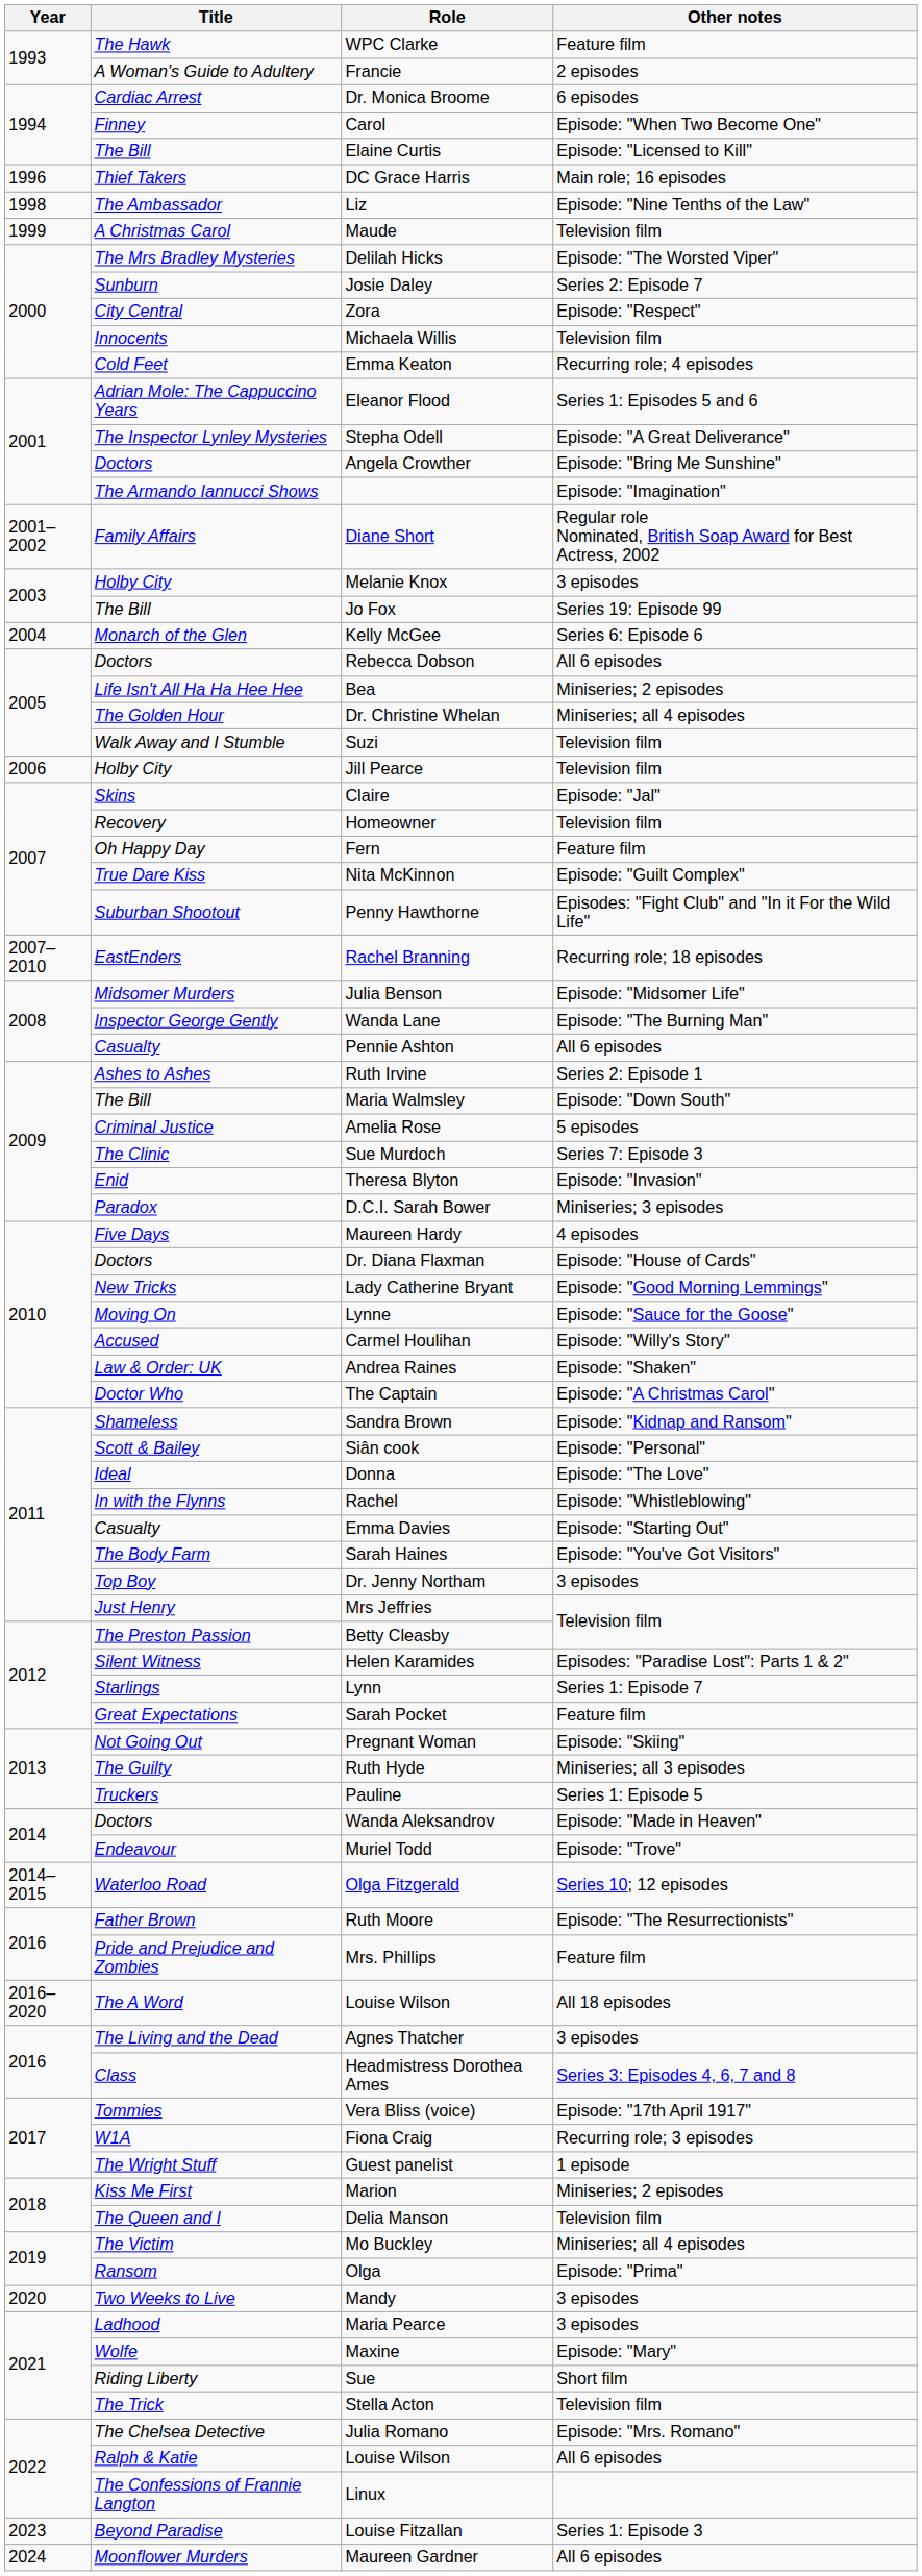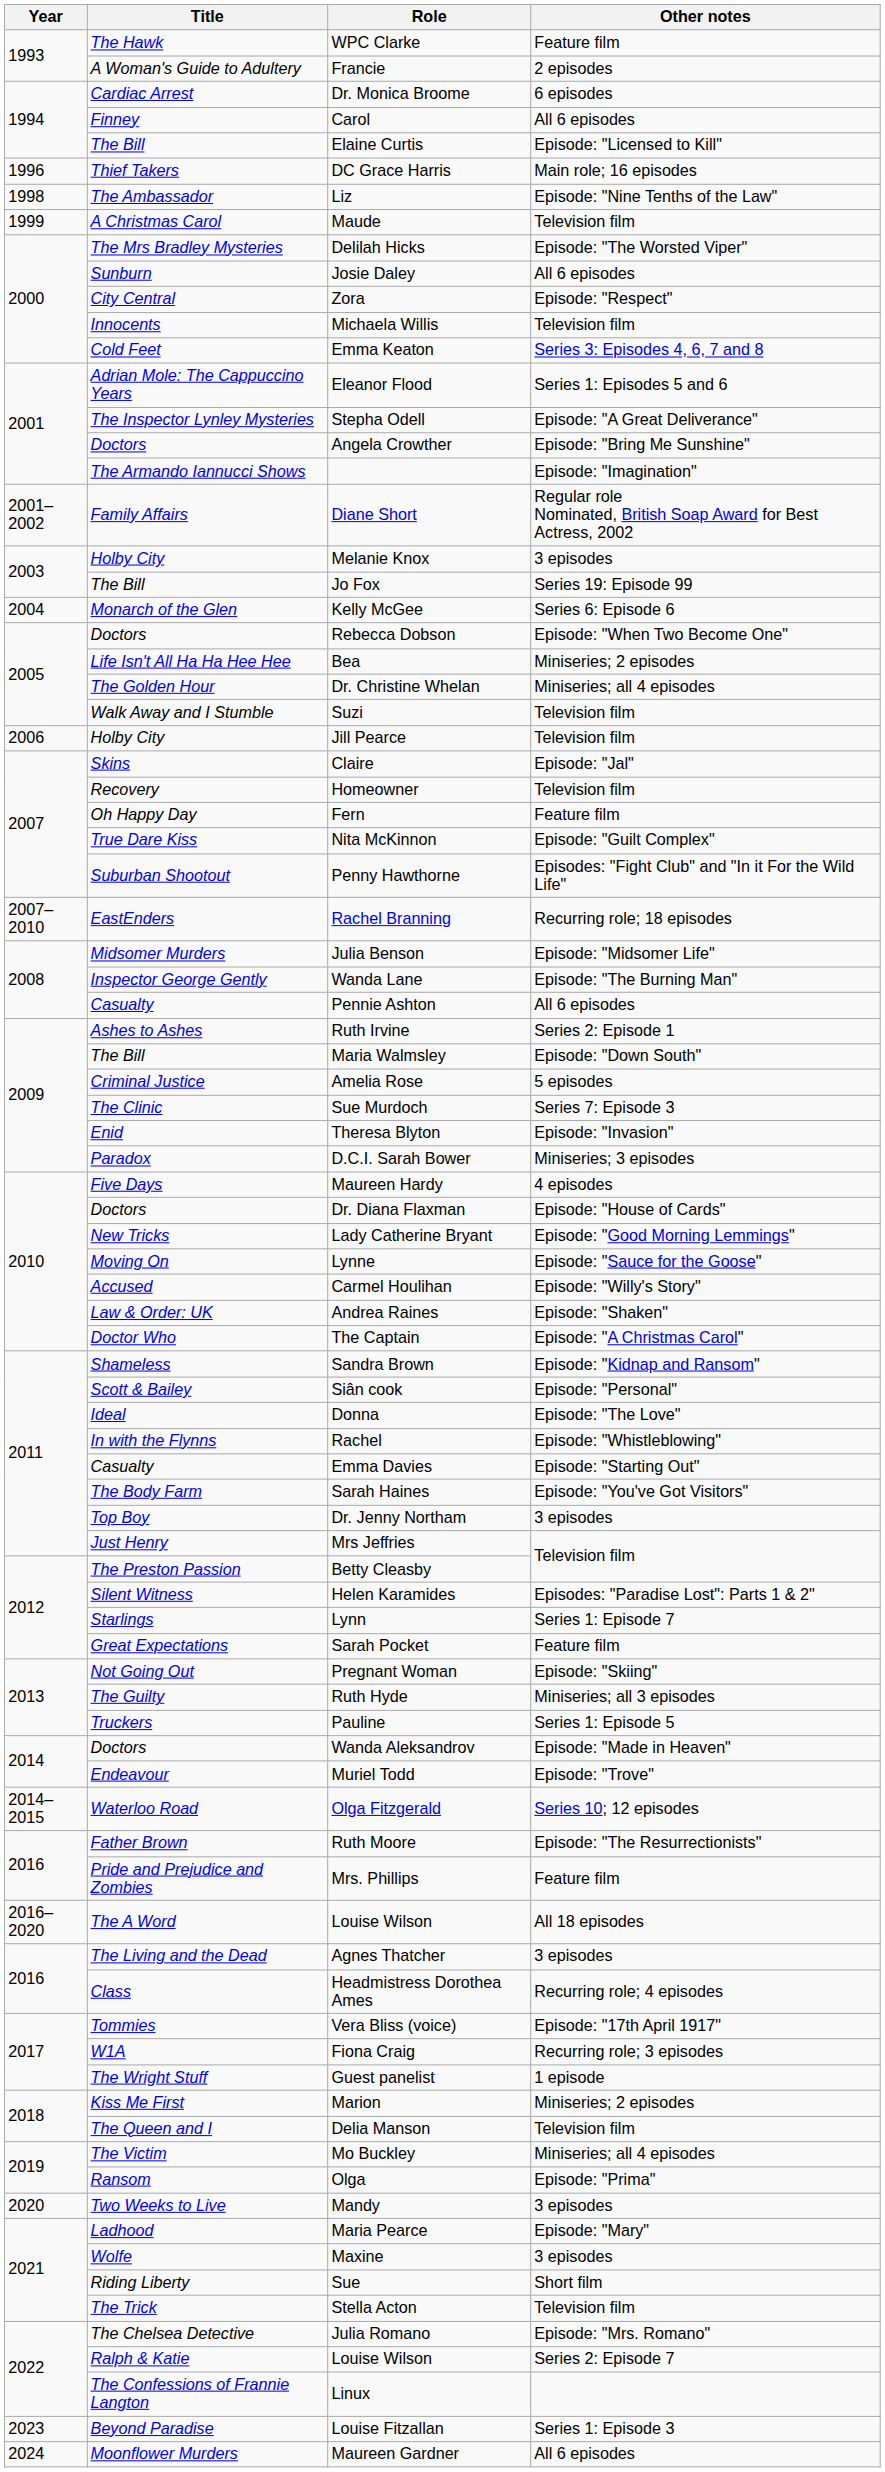Carol | Other notes: Episode: "When Two Become One" -> All 6 episodes
Josie Daley | Other notes: Series 2: Episode 7 -> All 6 episodes
Emma Keaton | Other notes: Recurring role; 4 episodes -> Series 3: Episodes 4, 6, 7 and 8
Rebecca Dobson | Other notes: All 6 episodes -> Episode: "When Two Become One"
Headmistress Dorothea Ames | Other notes: Series 3: Episodes 4, 6, 7 and 8 -> Recurring role; 4 episodes
Maria Pearce | Other notes: 3 episodes -> Episode: "Mary"
Maxine | Other notes: Episode: "Mary" -> 3 episodes
Ralph & Katie / Louise Wilson | Other notes: All 6 episodes -> Series 2: Episode 7
